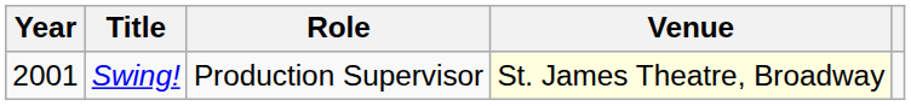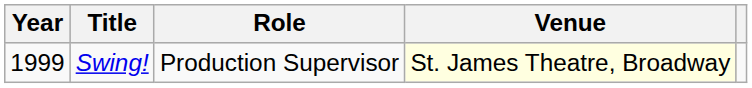Swing! | Year: 2001 -> 1999
